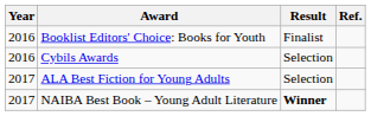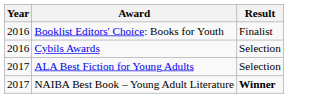- column: Ref.
